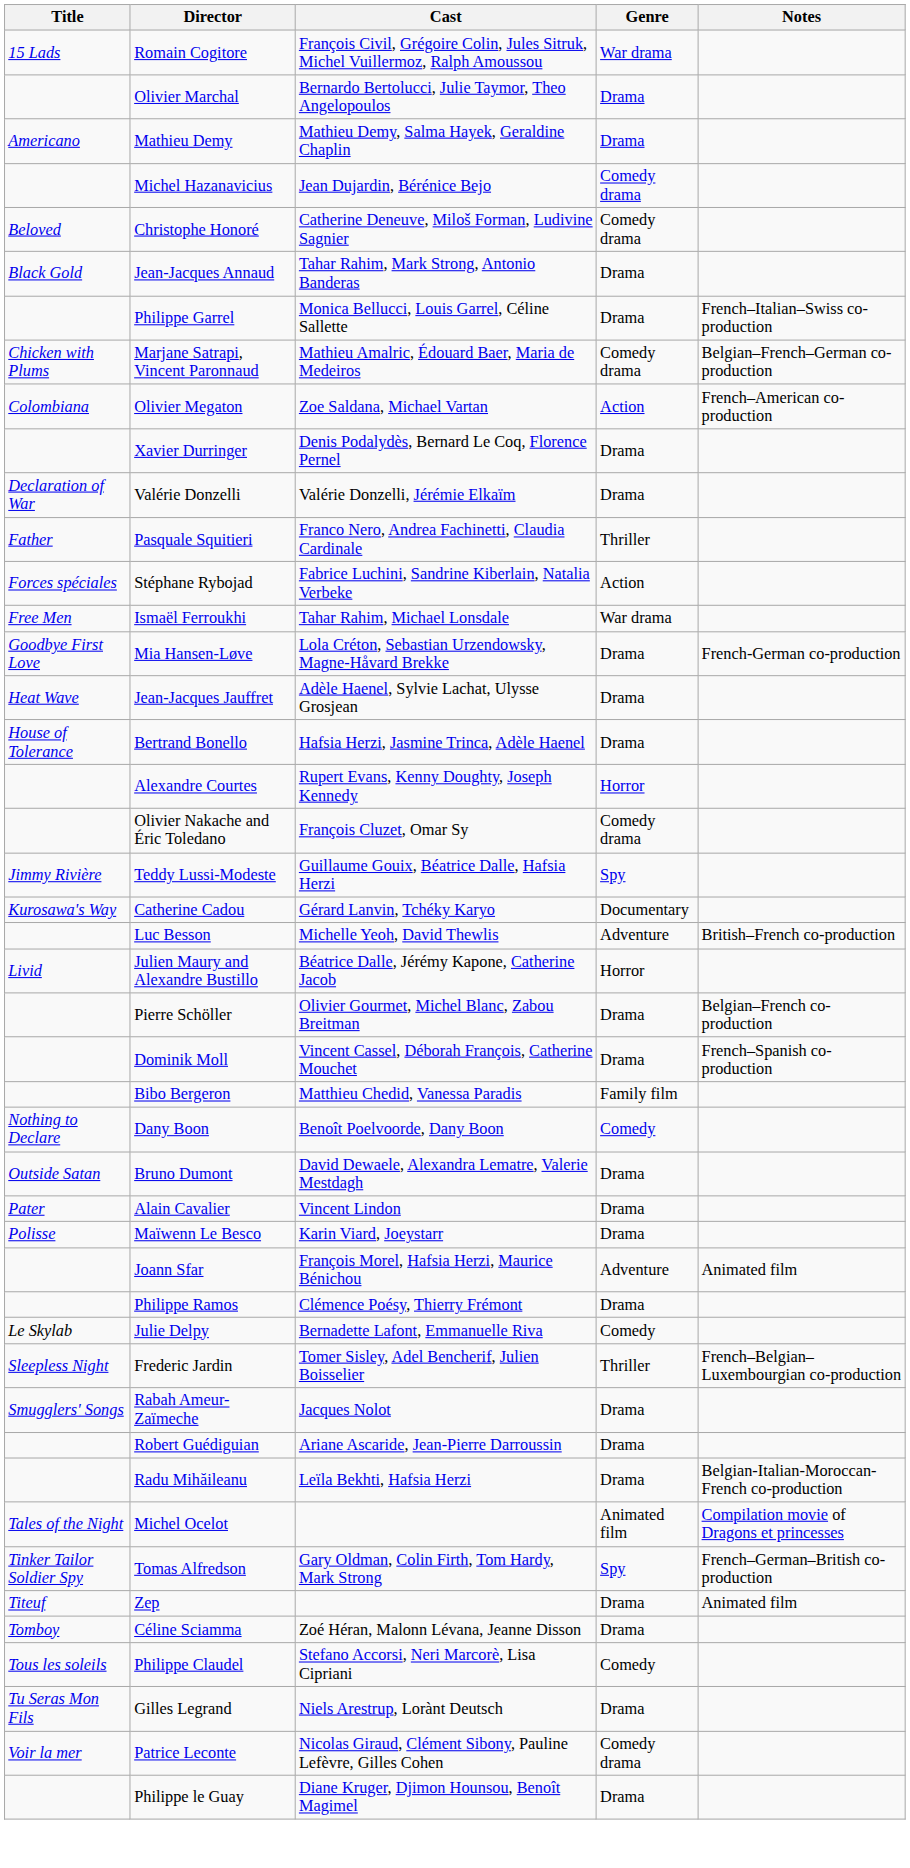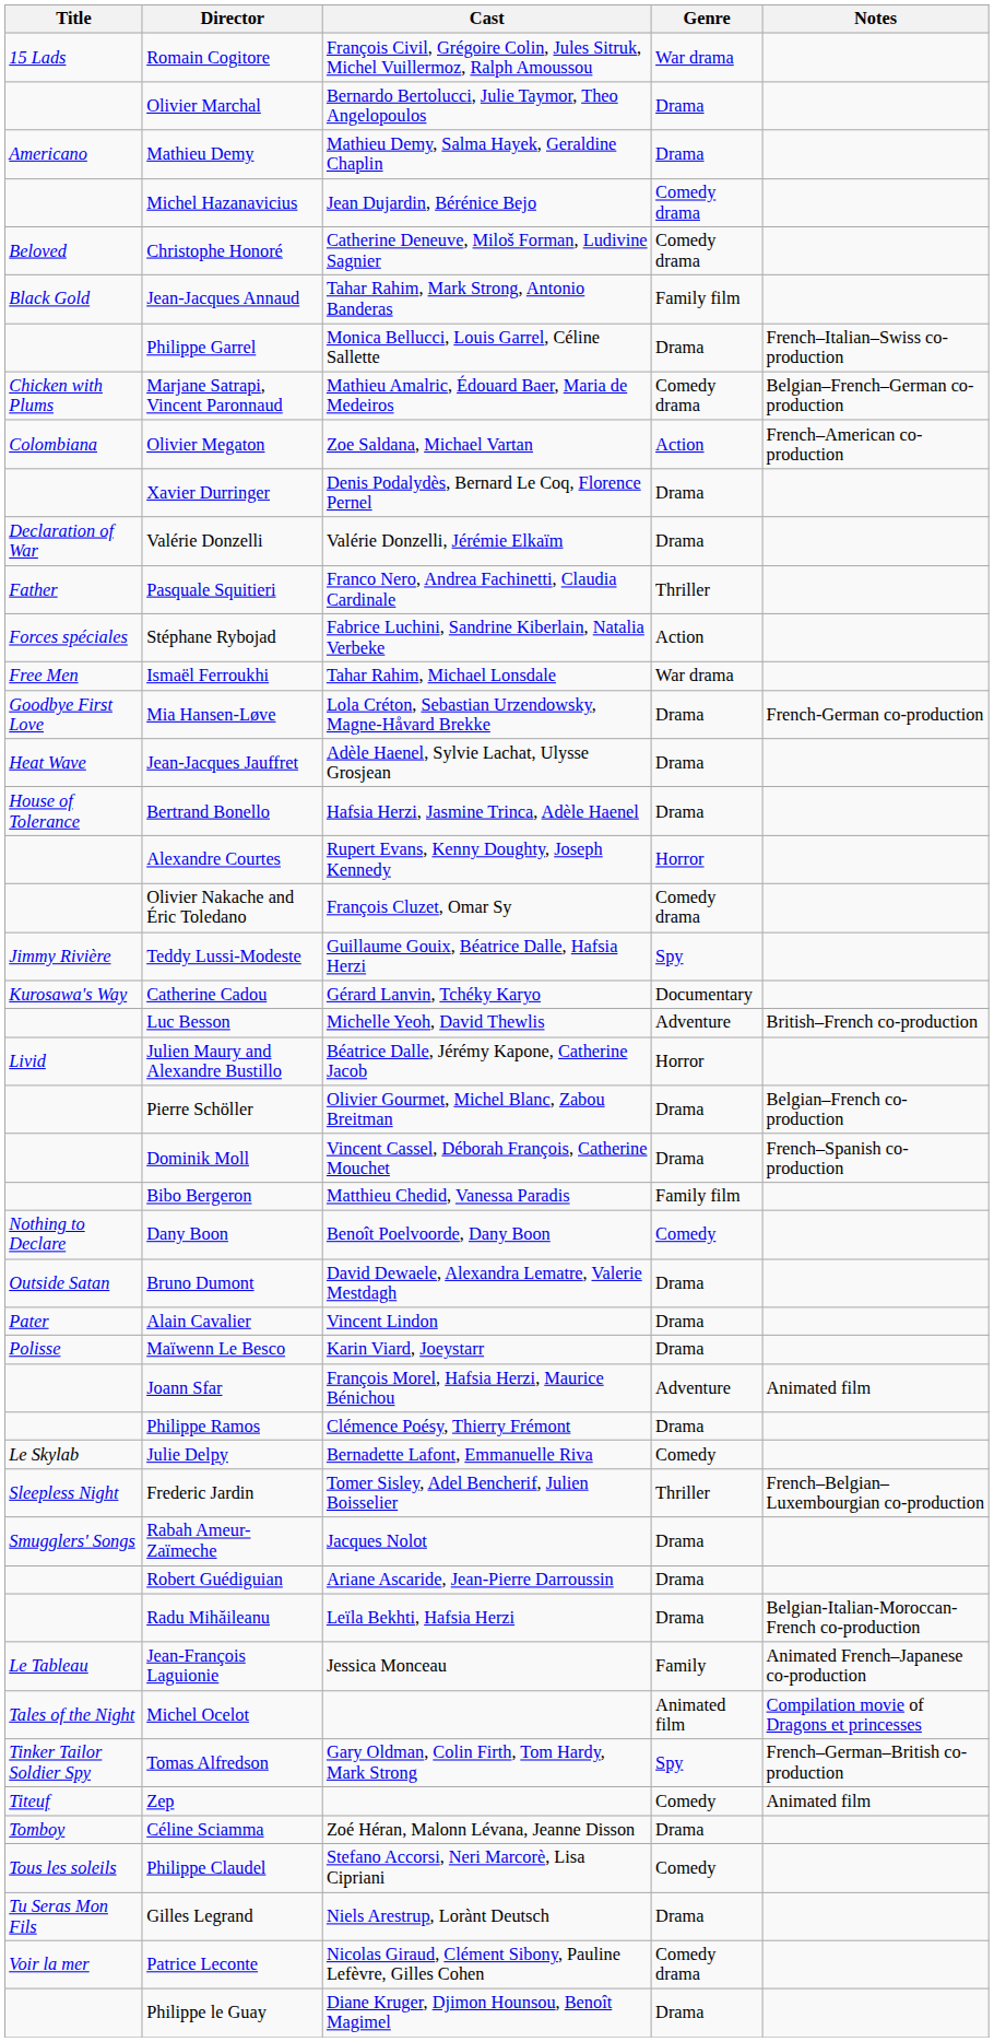Jean-Jacques Annaud | Genre: Drama -> Family film
+ row: Le Tableau | Jean-François Laguionie | Jessica Monceau | Family | Animated French–Japanese co-production
Zep | Genre: Drama -> Comedy
